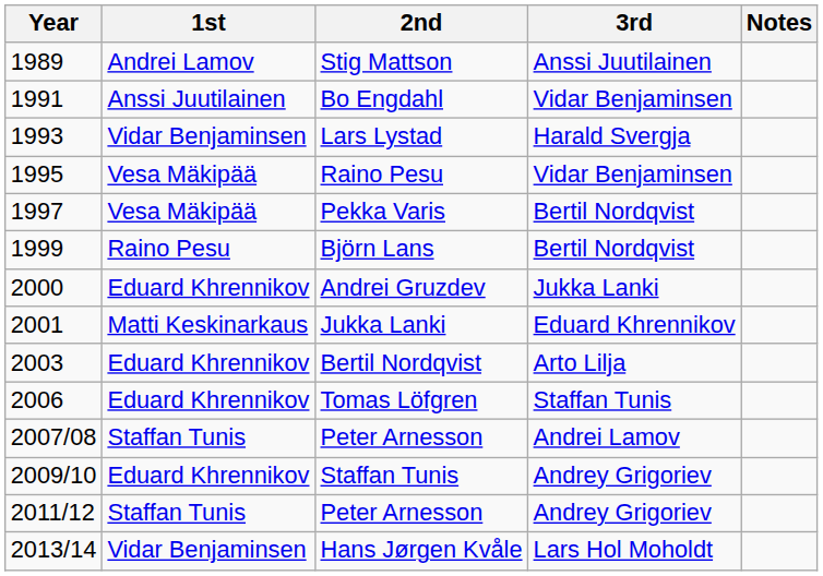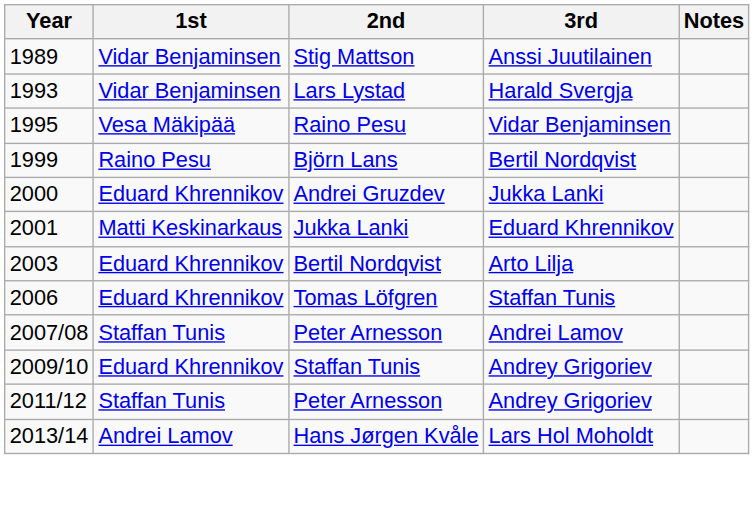Stig Mattson | 1st: Andrei Lamov -> Vidar Benjaminsen
- row: 1991 | Anssi Juutilainen | Bo Engdahl | Vidar Benjaminsen
- row: 1997 | Vesa Mäkipää | Pekka Varis | Bertil Nordqvist
Hans Jørgen Kvåle | 1st: Vidar Benjaminsen -> Andrei Lamov
